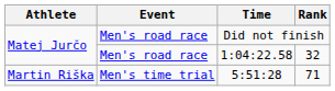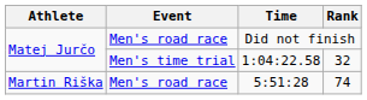1:04:22.58 | Event: Men's road race -> Men's time trial
5:51:28 | Event: Men's time trial -> Men's road race
5:51:28 | Rank: 71 -> 74
